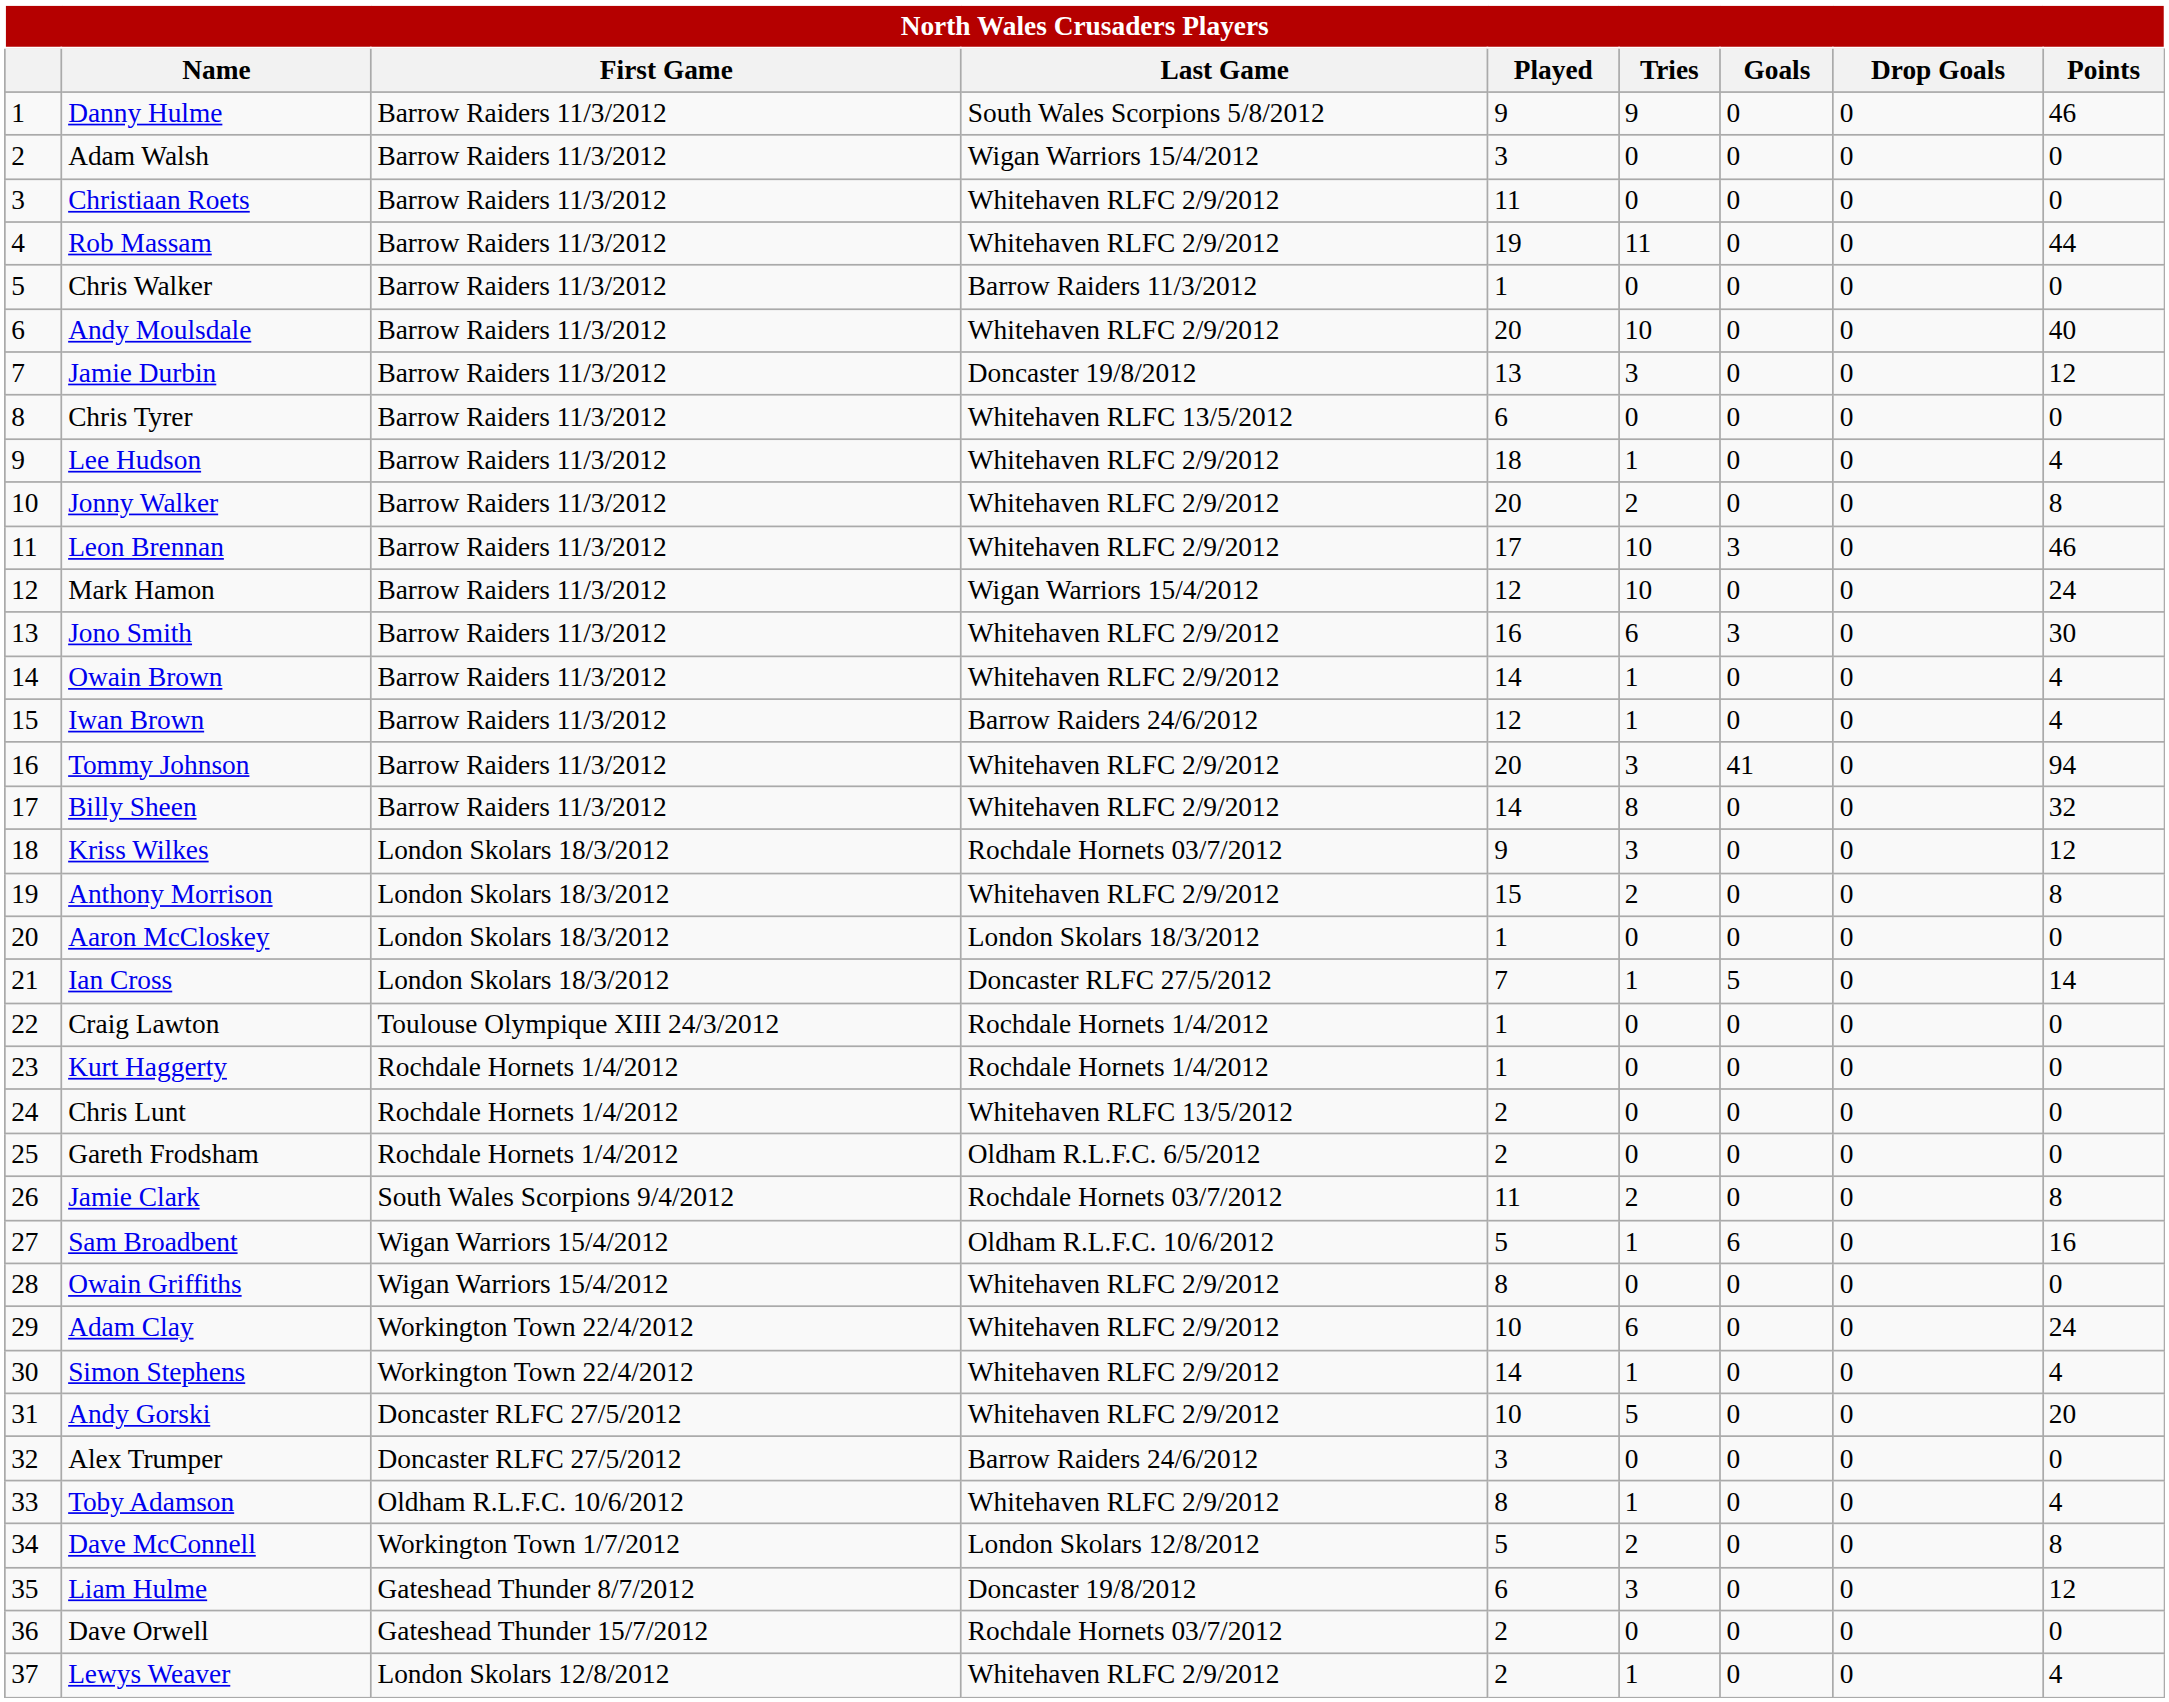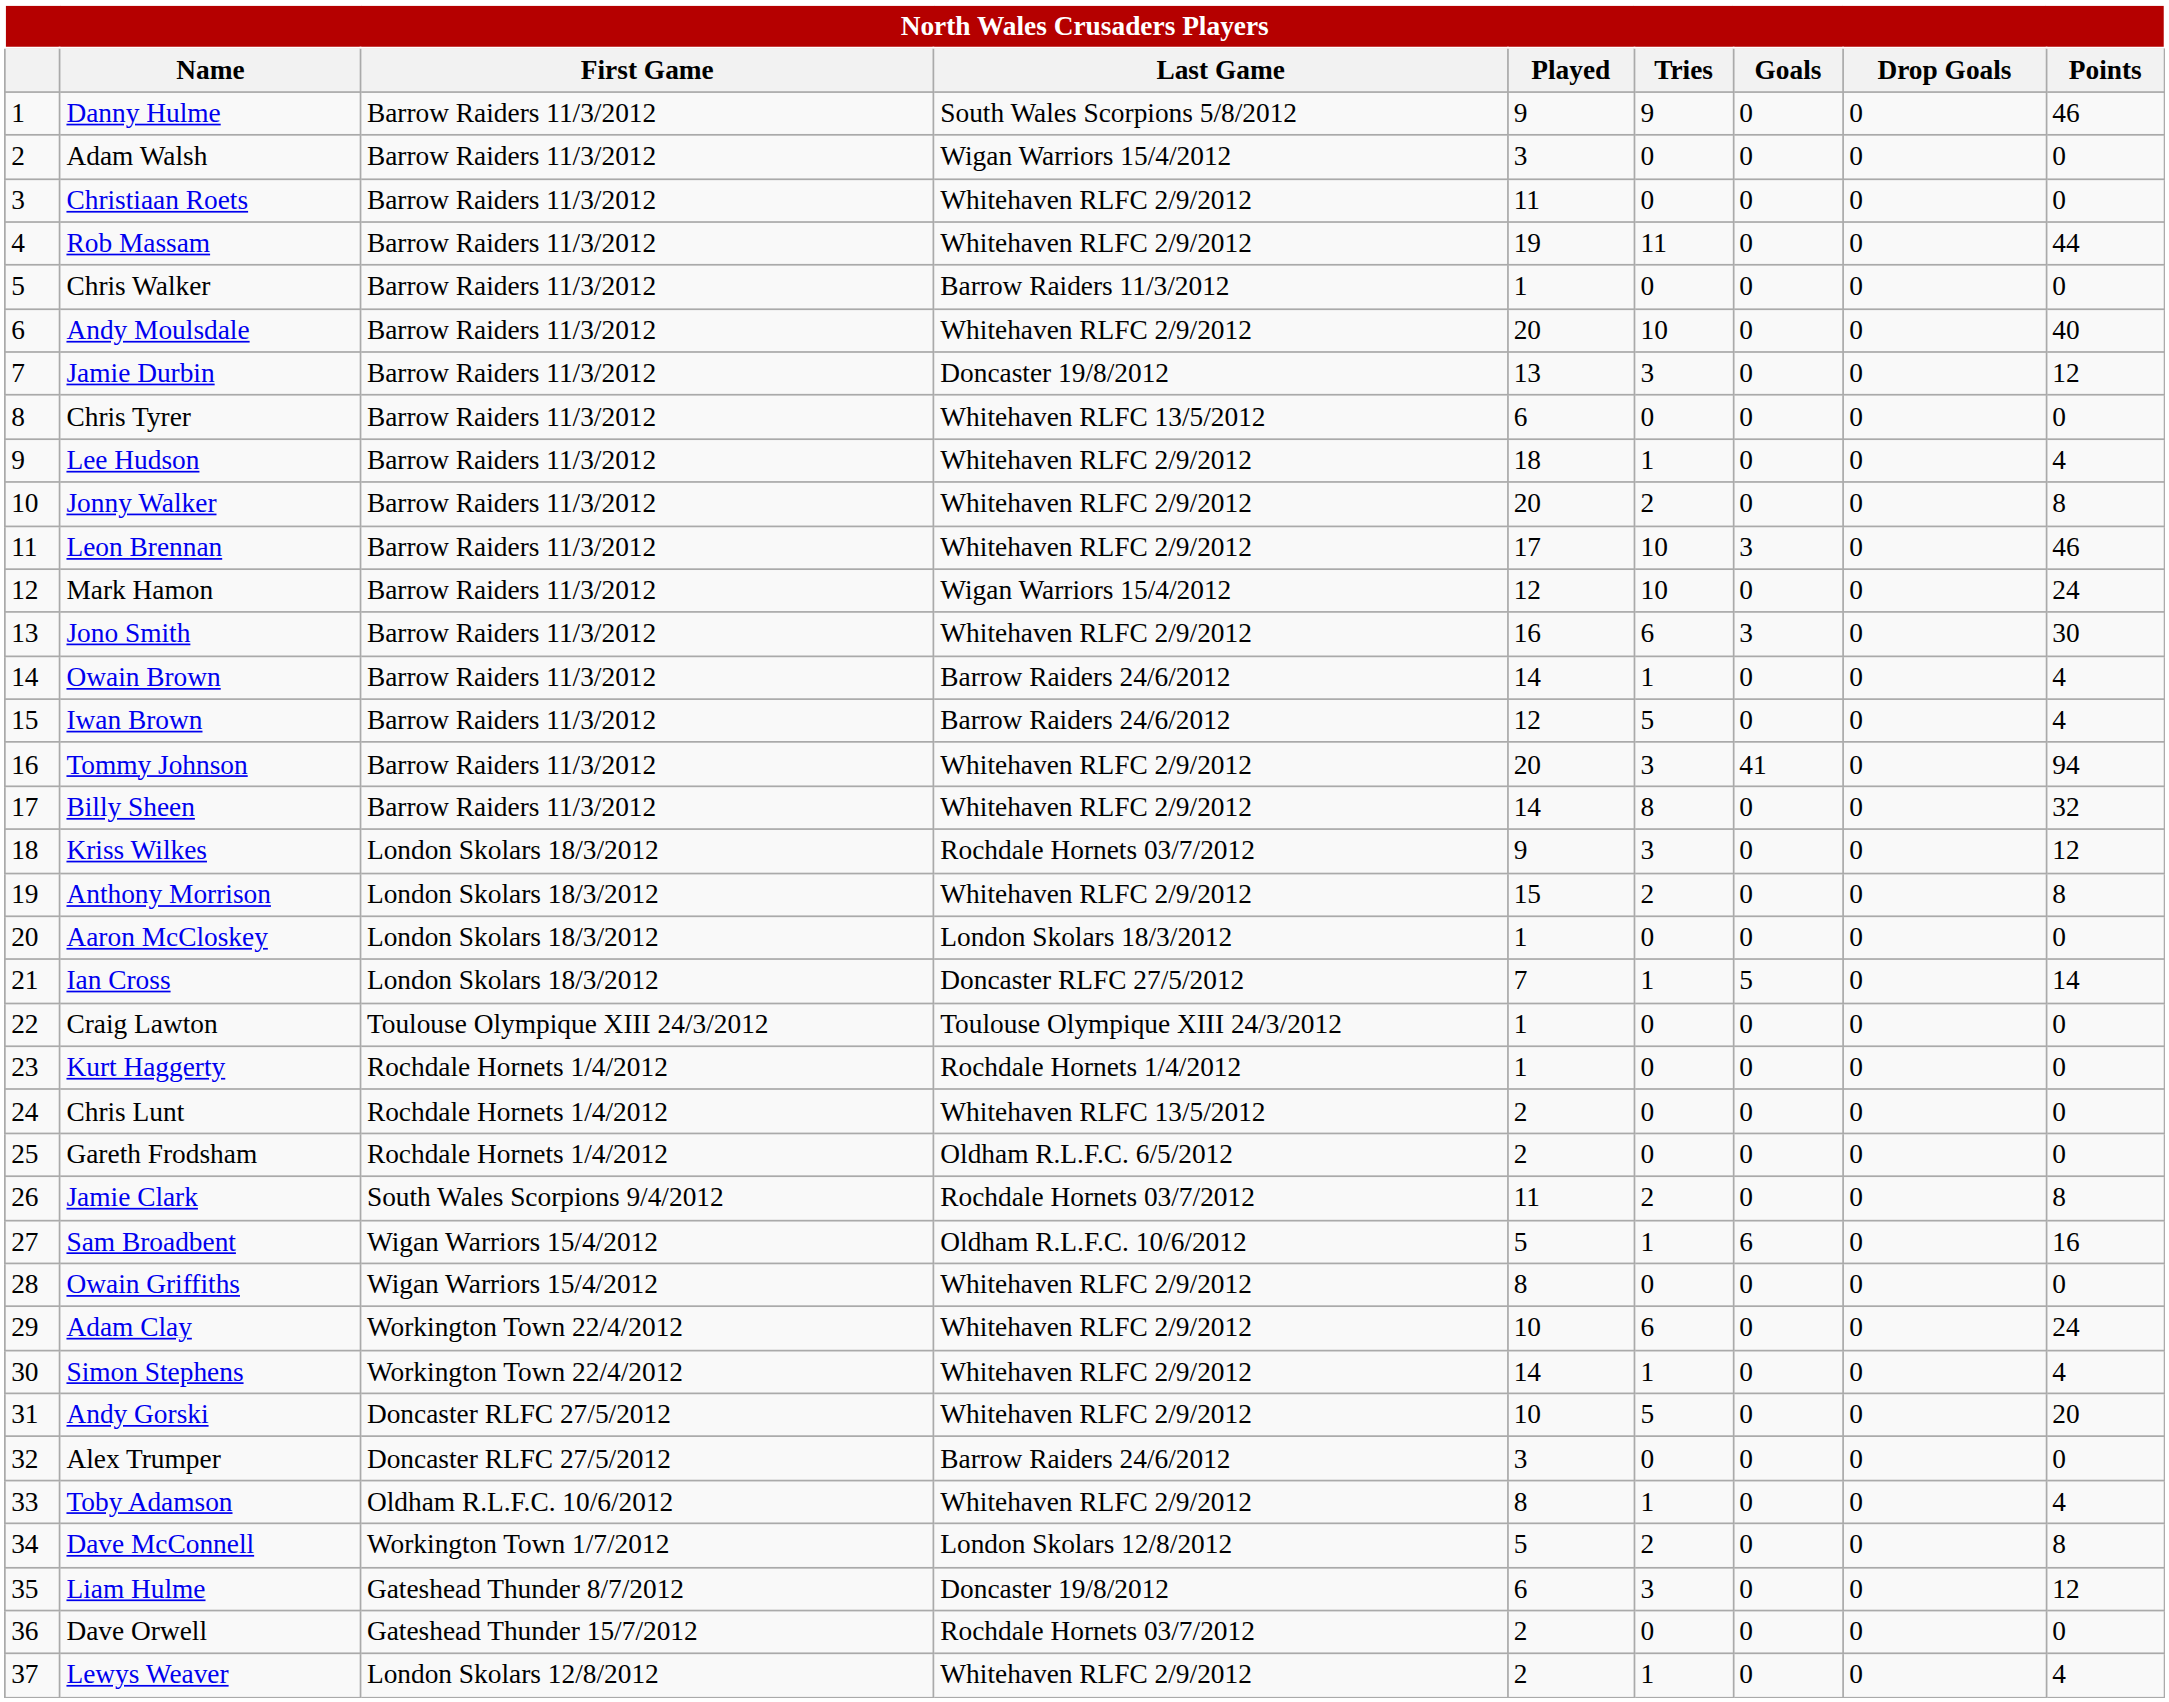Owain Brown | Last Game: Whitehaven RLFC 2/9/2012 -> Barrow Raiders 24/6/2012
Iwan Brown | Tries: 1 -> 5
Craig Lawton | Last Game: Rochdale Hornets 1/4/2012 -> Toulouse Olympique XIII 24/3/2012
